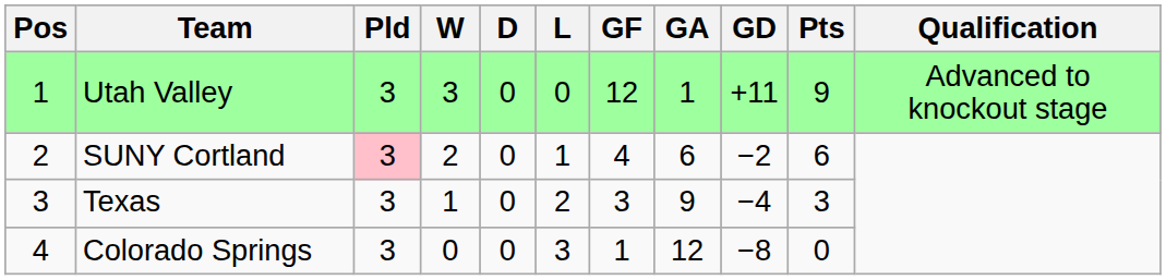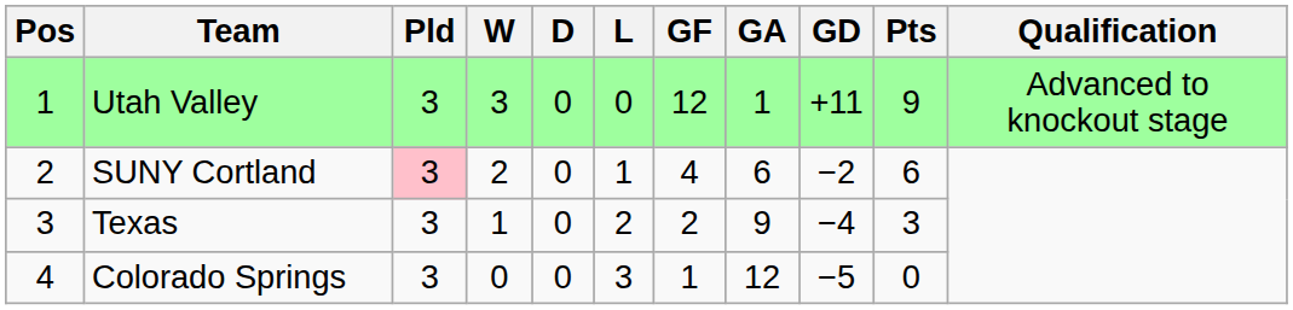Texas | GF: 3 -> 2
Colorado Springs | GD: −8 -> −5
